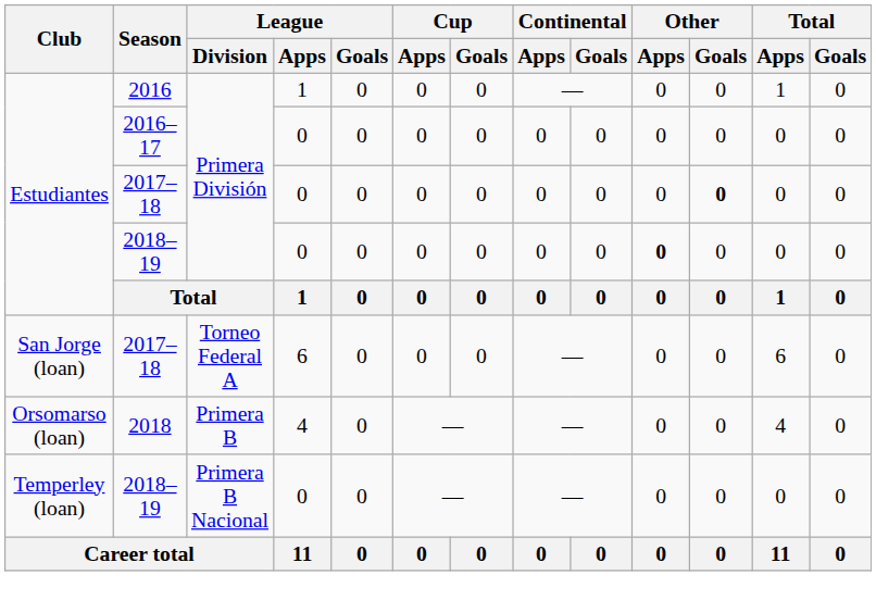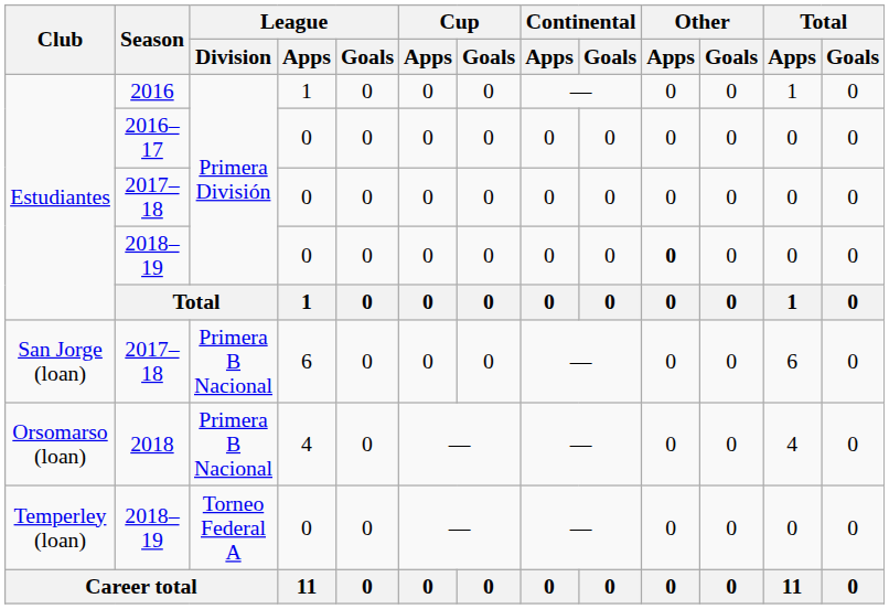Estudiantes / 2017–18 | Other / Goals: bold -> normal
San Jorge (loan) / 2017–18 | League / Division: Torneo Federal A -> Primera B Nacional
2018 | League / Division: Primera B -> Primera B Nacional
Temperley (loan) / 2018–19 | League / Division: Primera B Nacional -> Torneo Federal A
